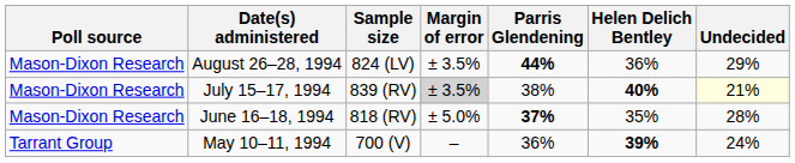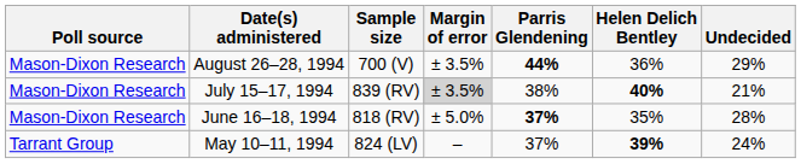August 26–28, 1994 | Sample size: 824 (LV) -> 700 (V)
July 15–17, 1994 | Undecided: lightyellow background -> no background
May 10–11, 1994 | Sample size: 700 (V) -> 824 (LV)
May 10–11, 1994 | Parris Glendening: 36% -> 37%
